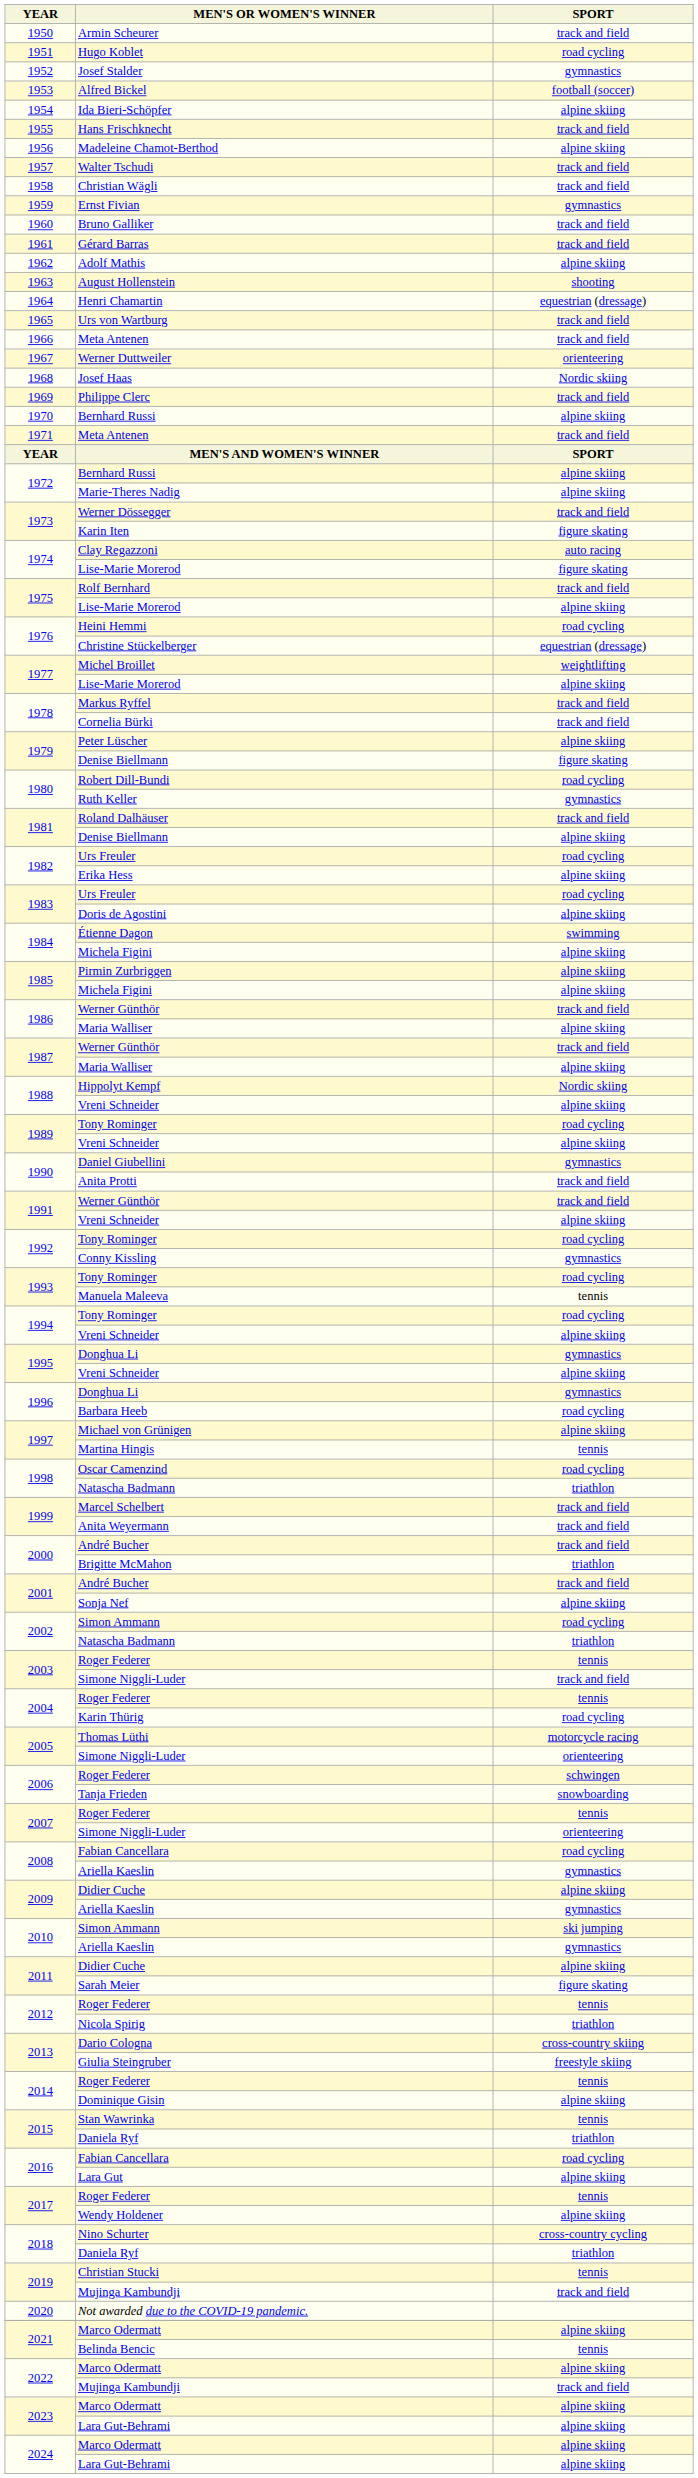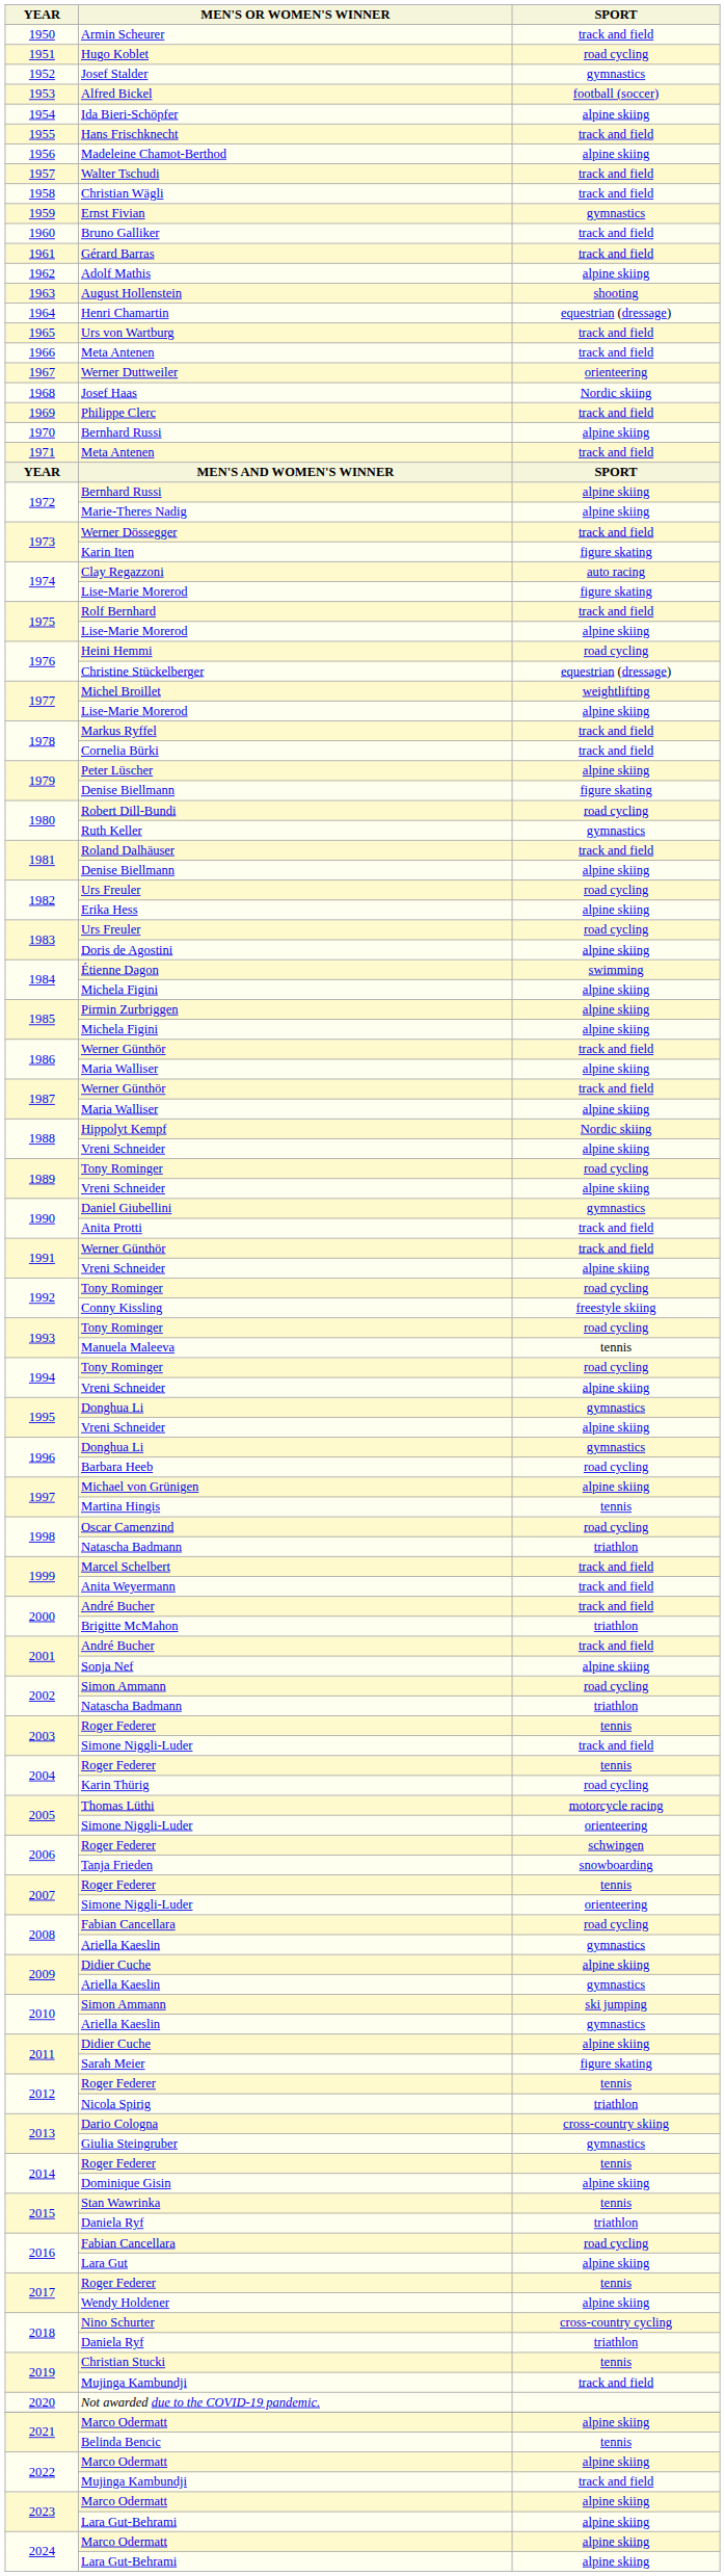Conny Kissling | SPORT: gymnastics -> freestyle skiing
Giulia Steingruber | SPORT: freestyle skiing -> gymnastics
